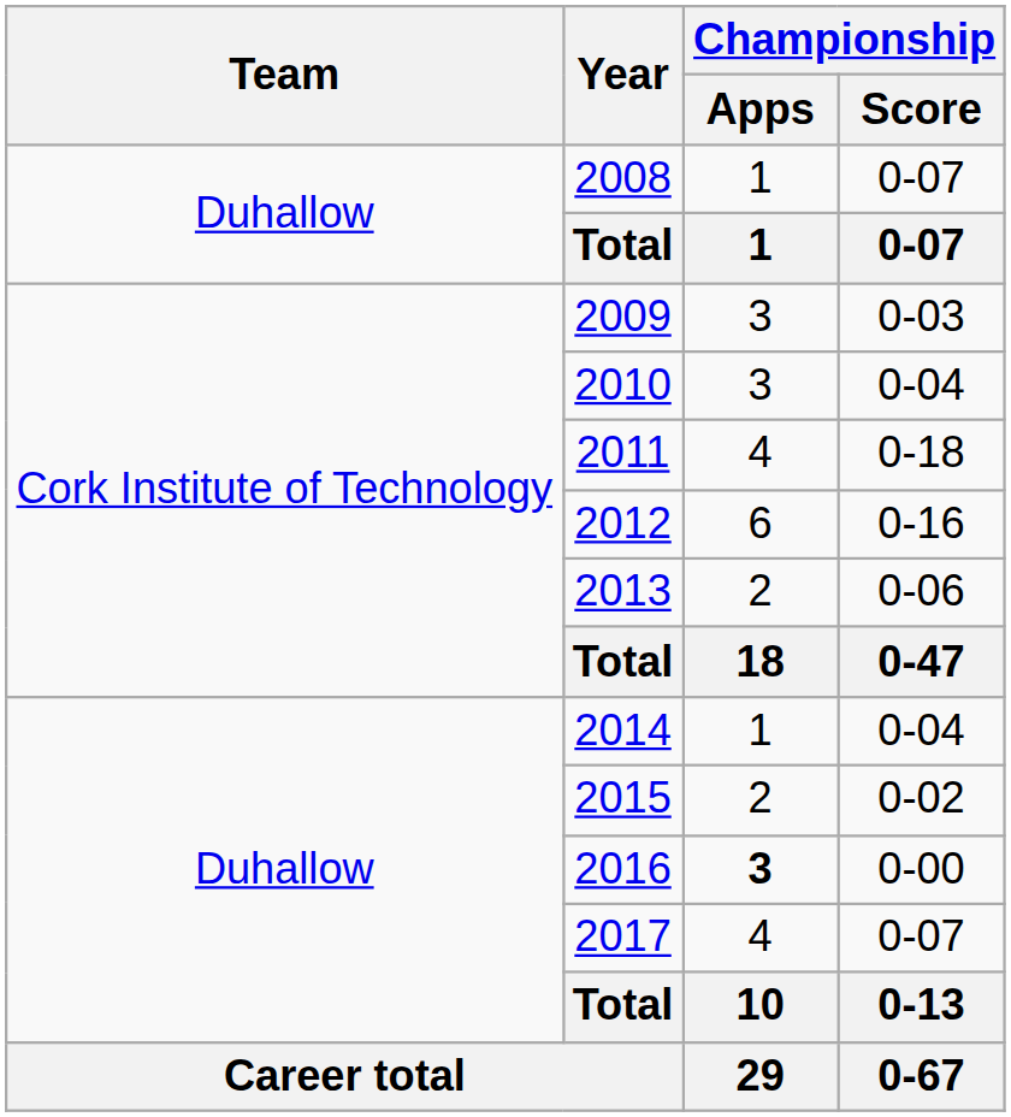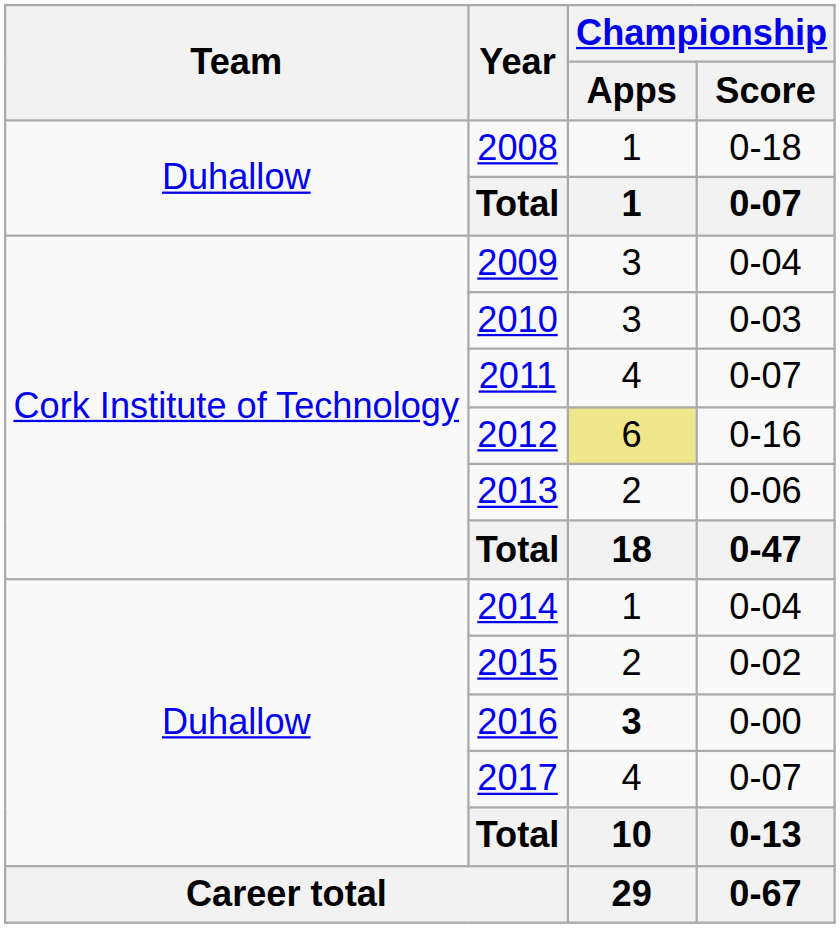2008 | Championship / Score: 0-07 -> 0-18
2009 | Championship / Score: 0-03 -> 0-04
2010 | Championship / Score: 0-04 -> 0-03
2011 | Championship / Score: 0-18 -> 0-07
2012 | Championship / Apps: no background -> khaki background
